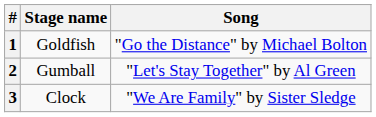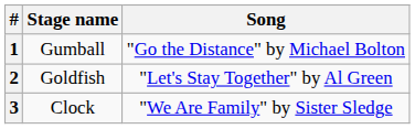1 | Stage name: Goldfish -> Gumball
2 | Stage name: Gumball -> Goldfish
